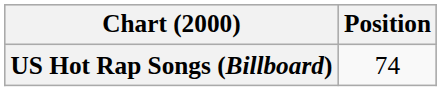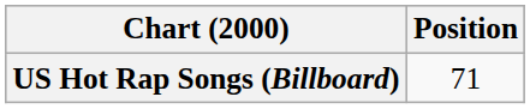US Hot Rap Songs (Billboard) | Position: 74 -> 71
